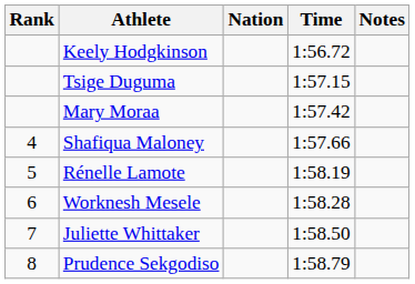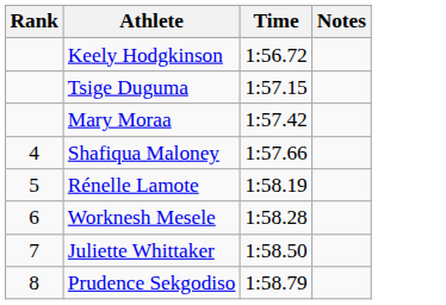- column: Nation
